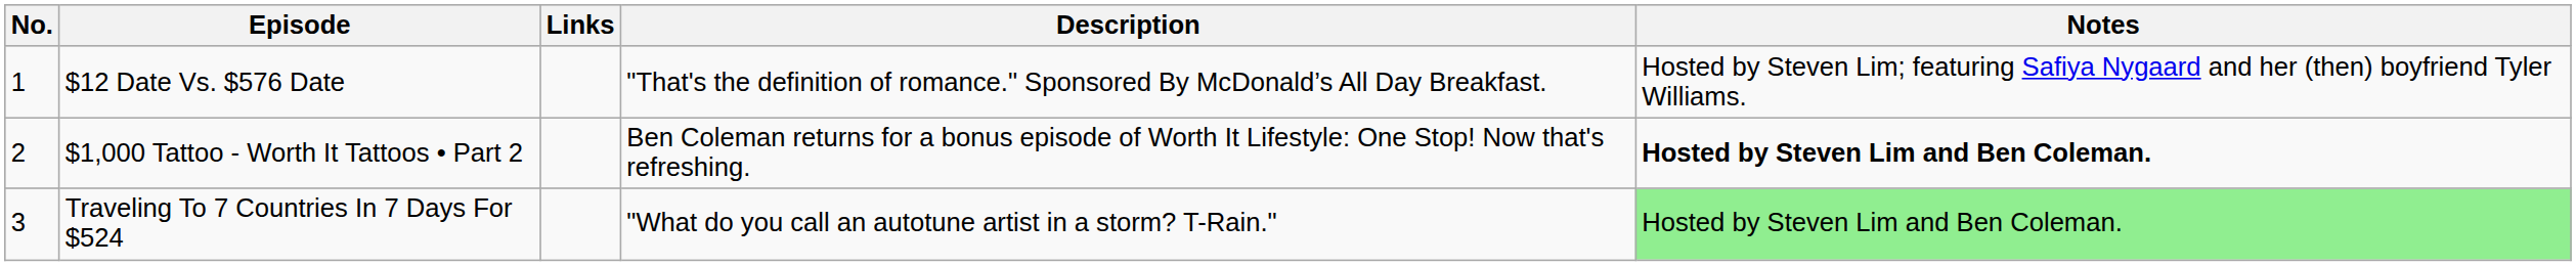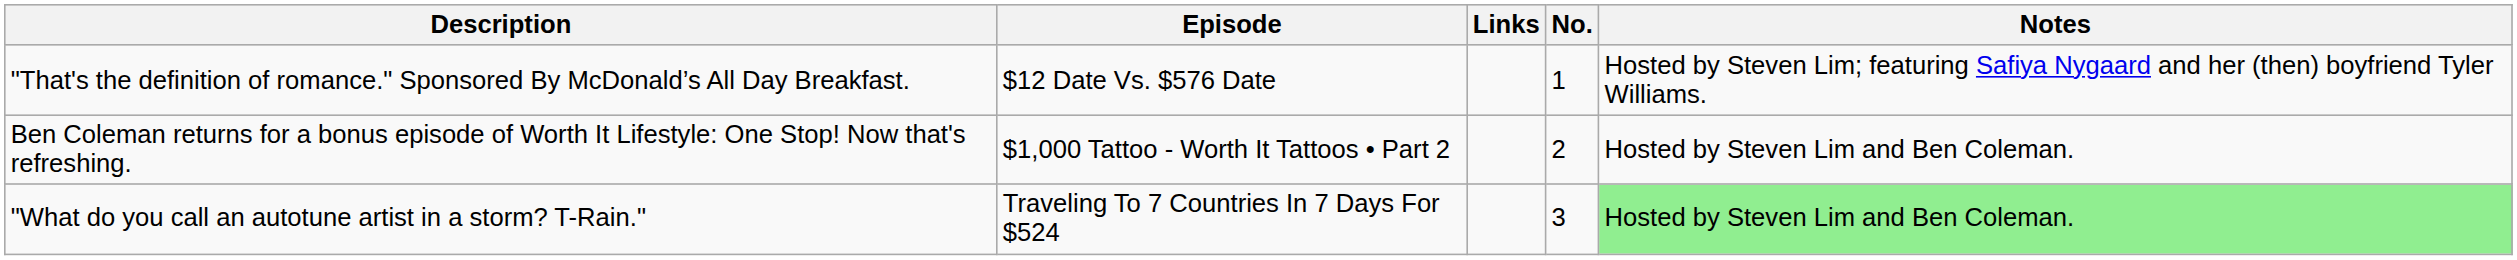columns swapped: No. <-> Description
$1,000 Tattoo - Worth It Tattoos • Part 2 | Notes: bold -> normal
